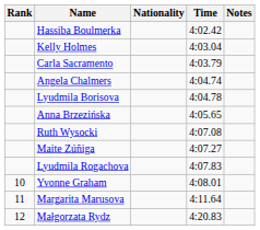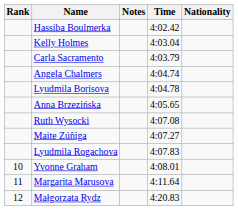columns swapped: Nationality <-> Notes
